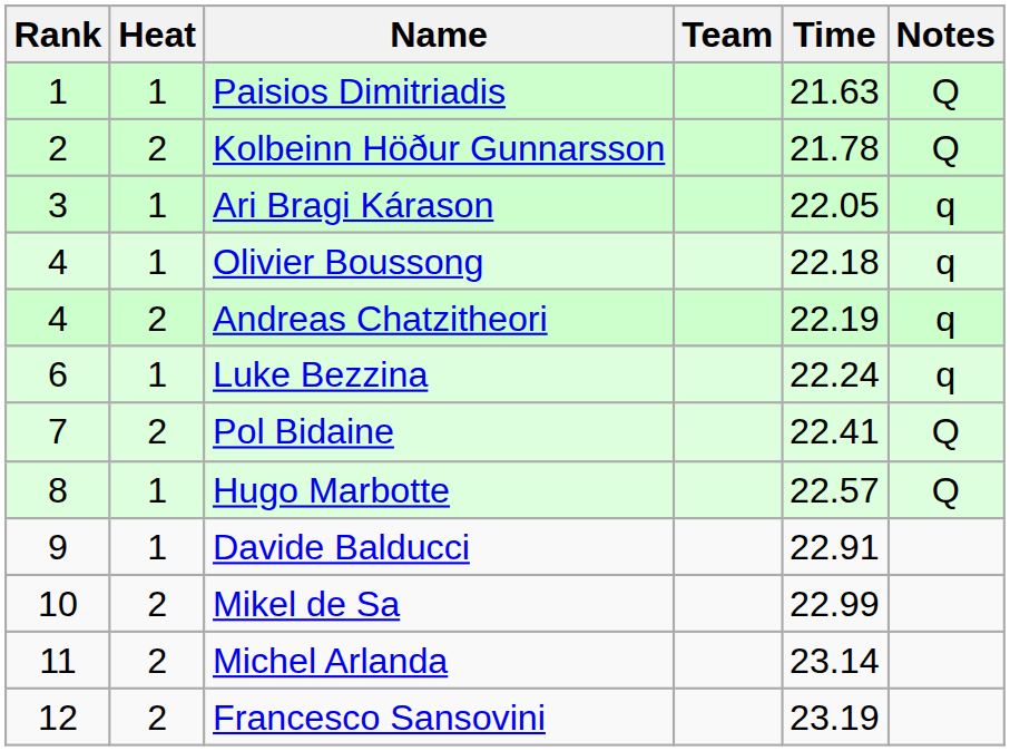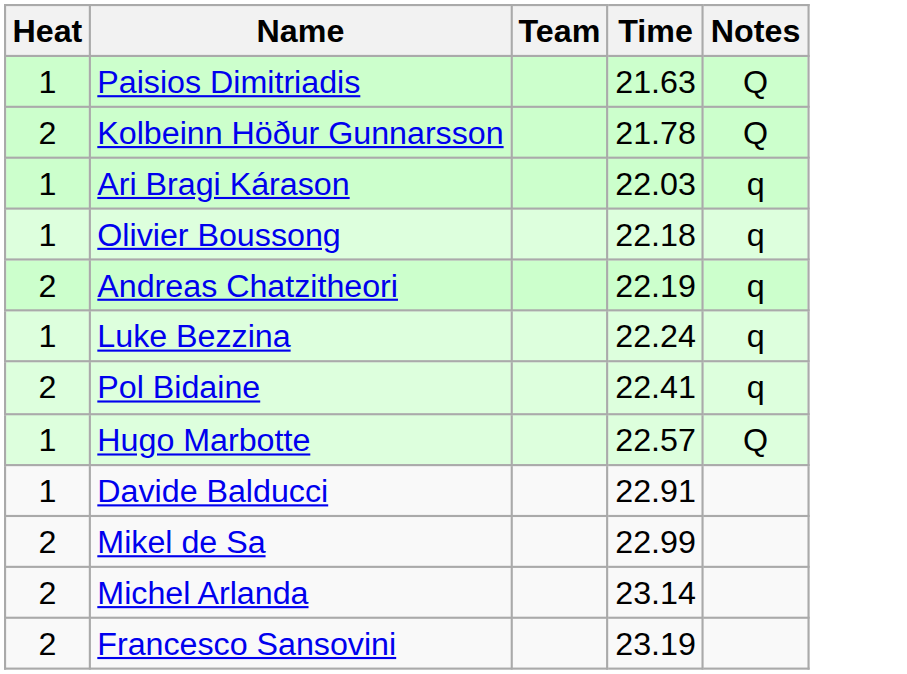- column: Rank | 1 | 2 | 3 | 4 | 4 | 6 | 7 | 8 | 9 | 10 | 11 | 12
Ari Bragi Kárason | Time: 22.05 -> 22.03
Pol Bidaine | Notes: Q -> q
